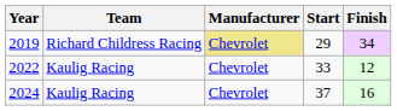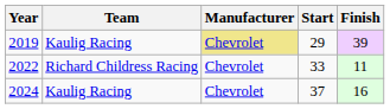2019 | Team: Richard Childress Racing -> Kaulig Racing
2019 | Finish: 34 -> 39
2022 | Team: Kaulig Racing -> Richard Childress Racing
2022 | Finish: 12 -> 11
